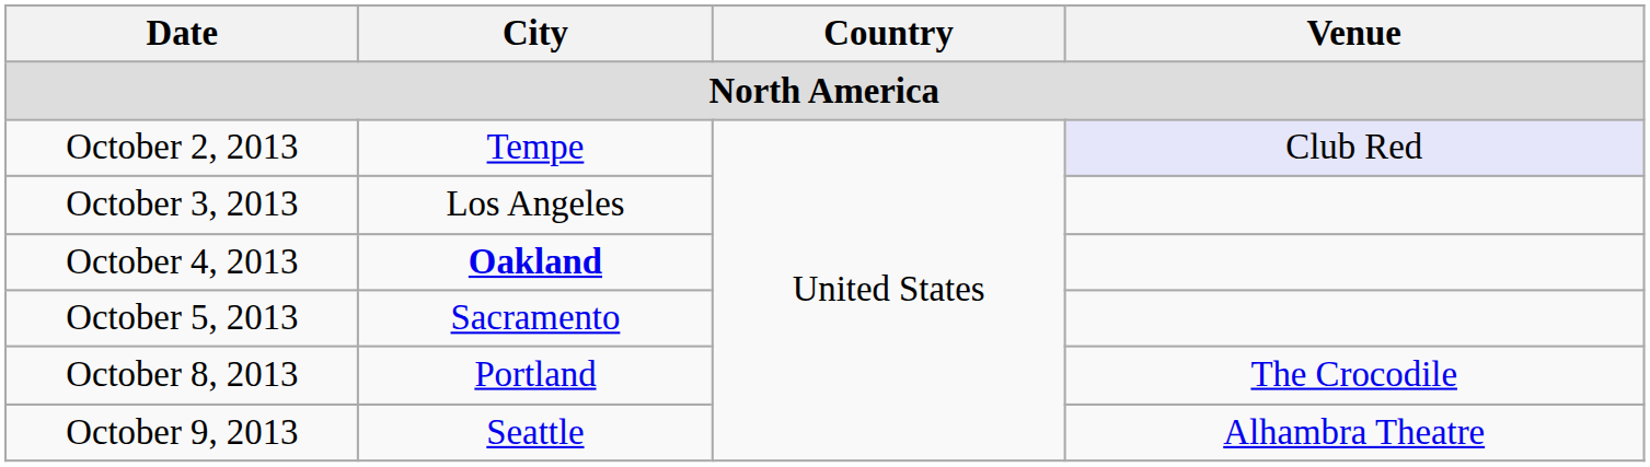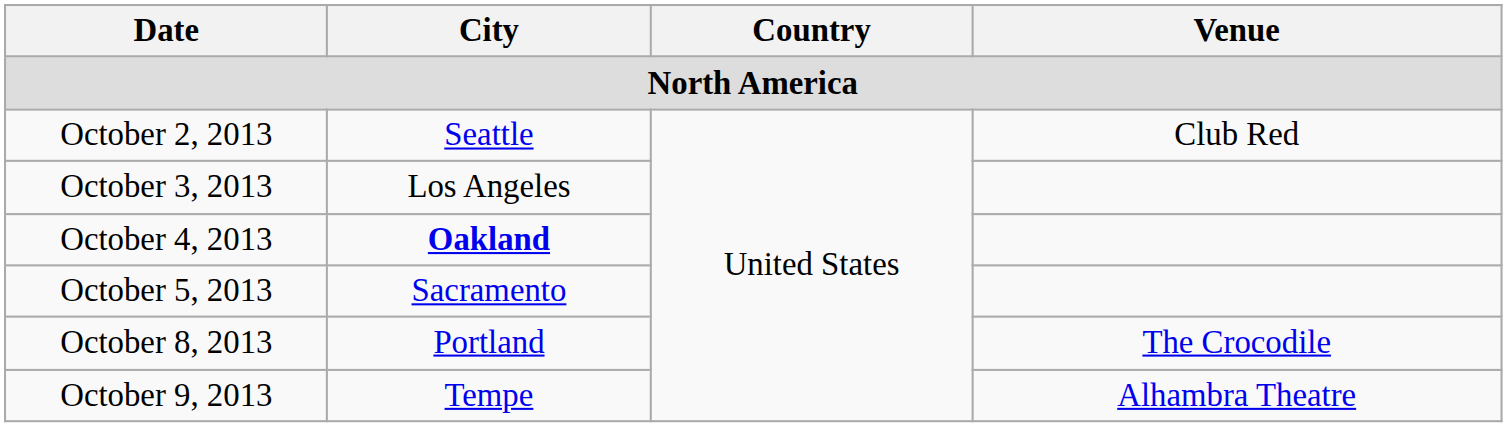October 2, 2013 | City: Tempe -> Seattle
October 2, 2013 | Venue: lavender background -> no background
October 9, 2013 | City: Seattle -> Tempe
